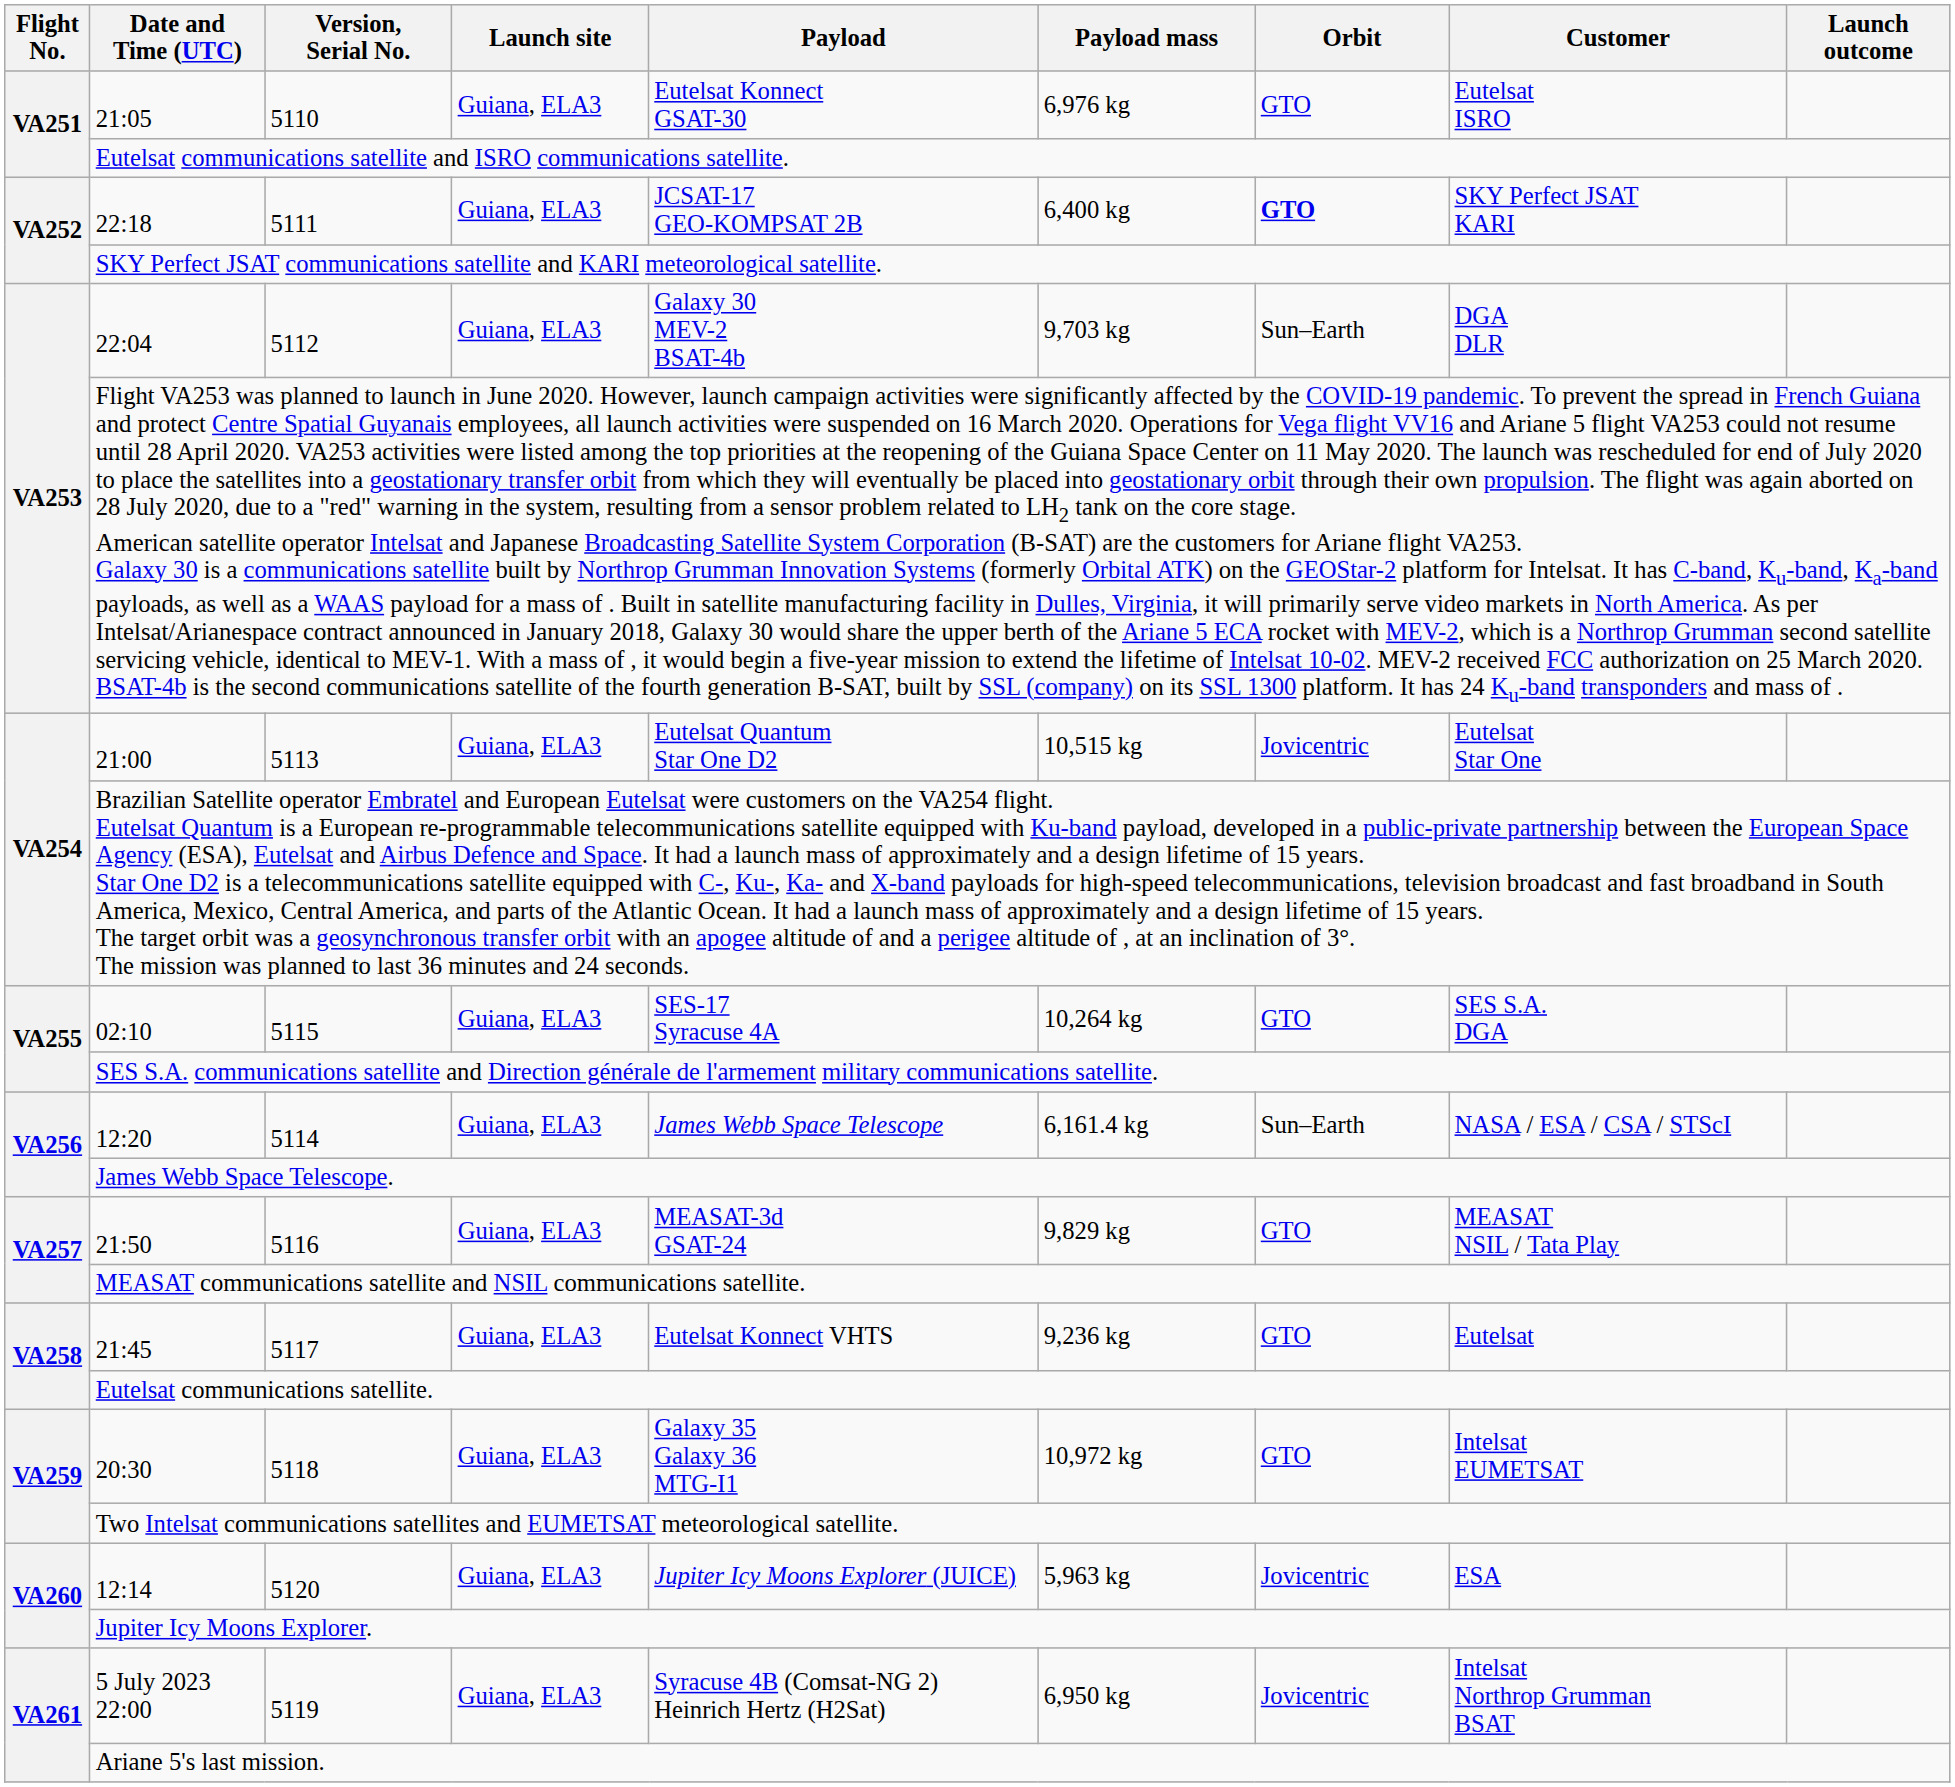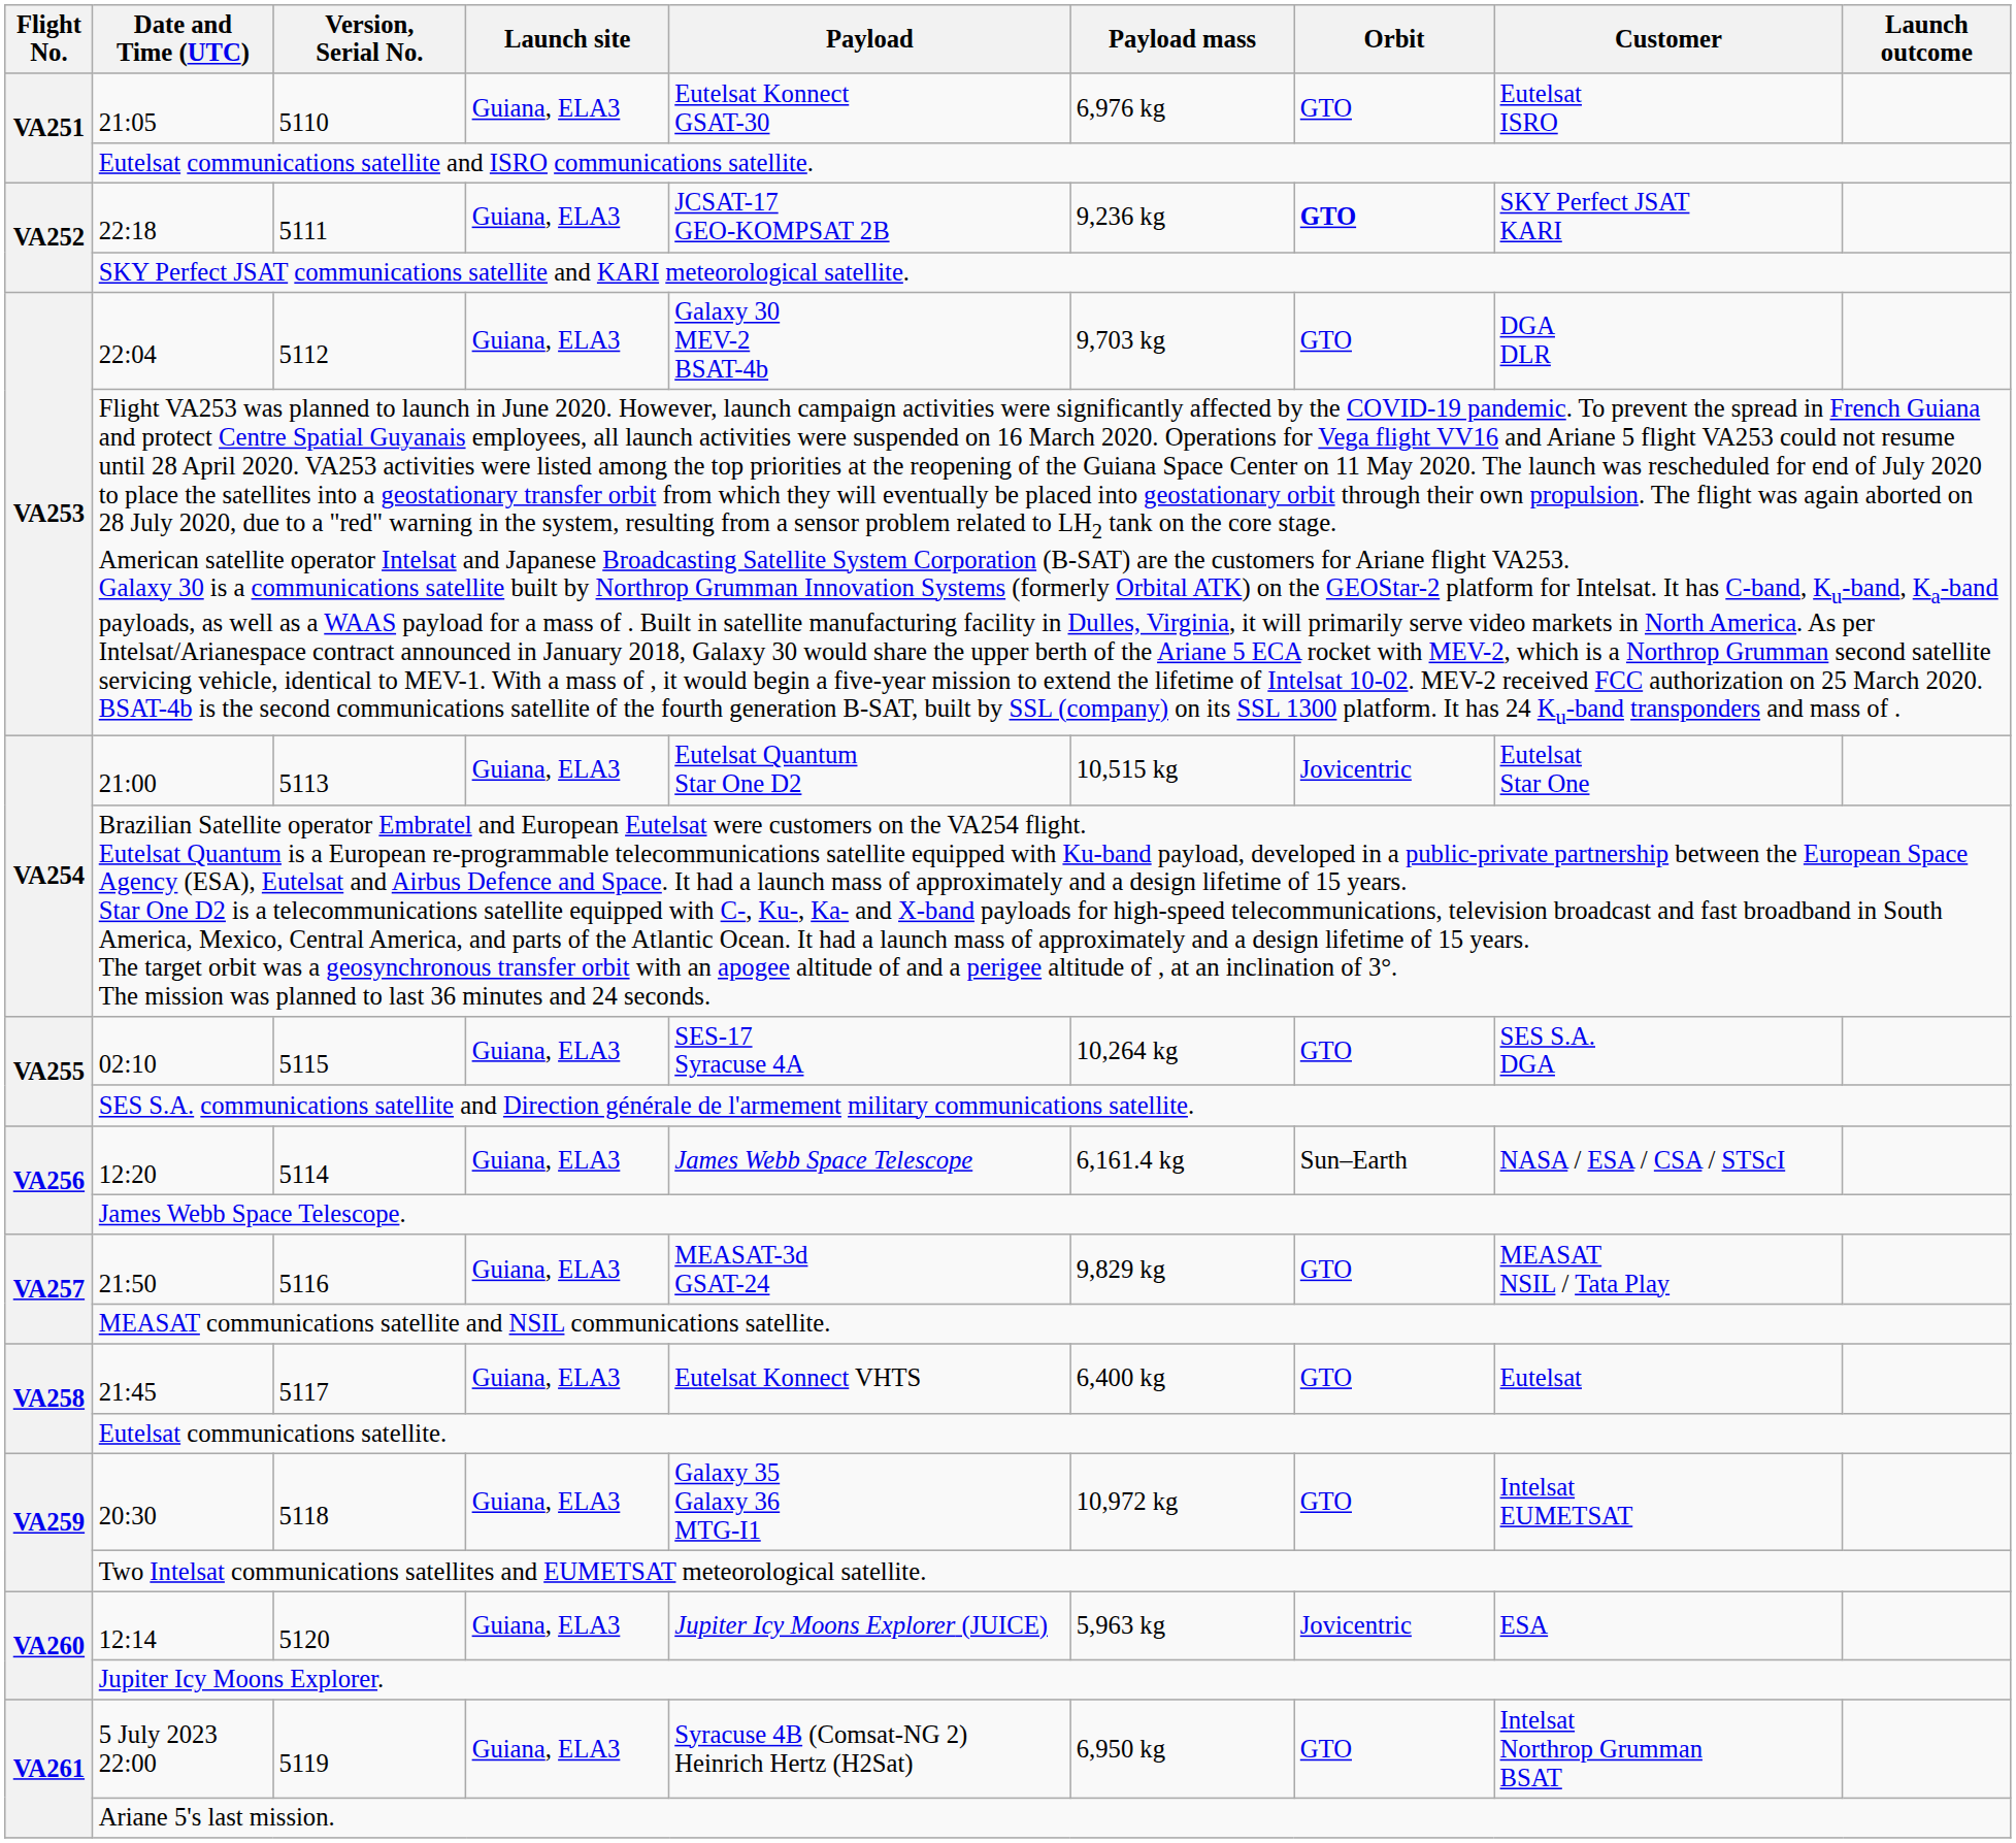22:18 | Payload mass: 6,400 kg -> 9,236 kg
22:04 | Orbit: Sun–Earth -> GTO
21:45 | Payload mass: 9,236 kg -> 6,400 kg
5 July 2023 22:00 | Orbit: Jovicentric -> GTO
